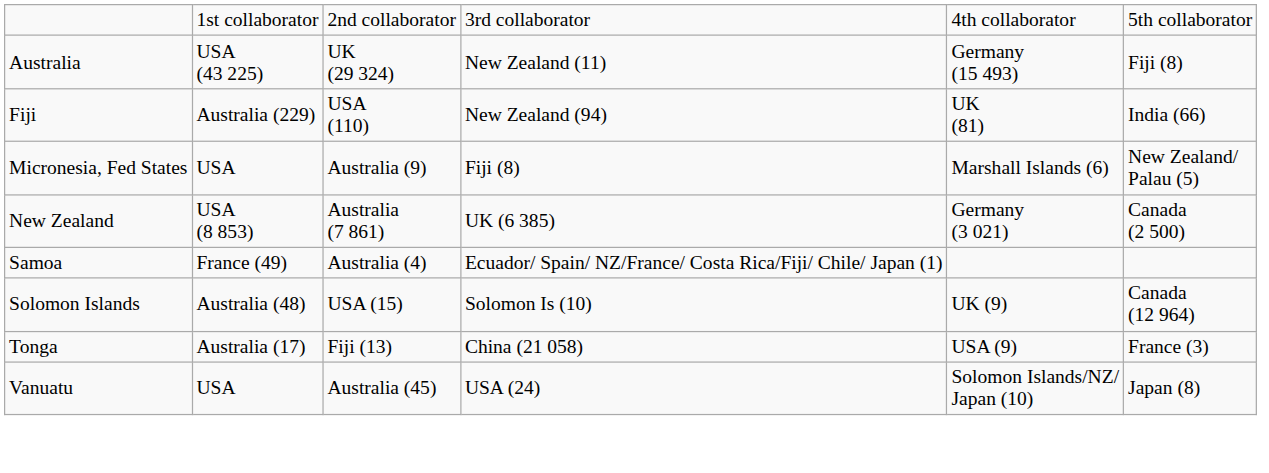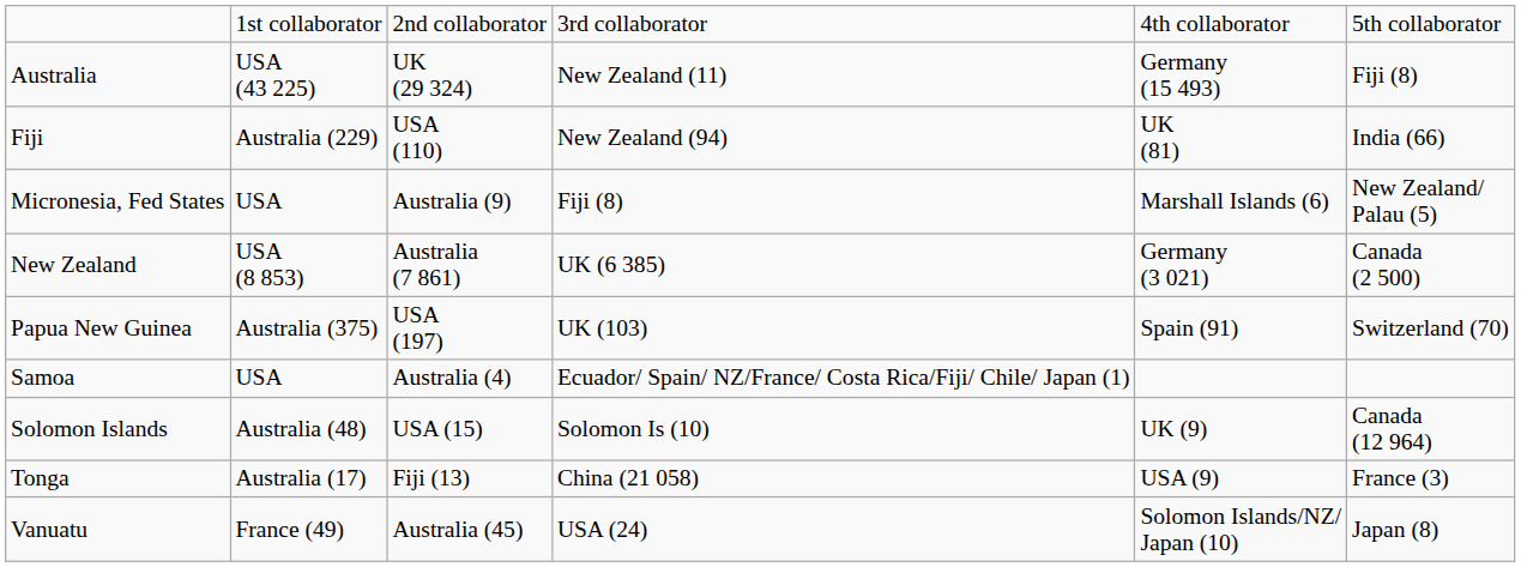+ row: Papua New Guinea | Australia (375) | USA (197) | UK (103) | Spain (91) | Switzerland (70)
Samoa | column 2: France (49) -> USA
Vanuatu | column 2: USA -> France (49)
